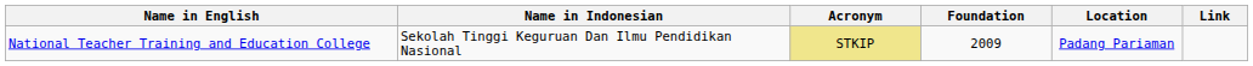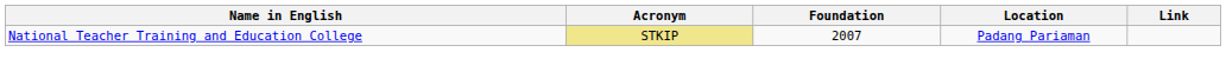- column: Name in Indonesian | Sekolah Tinggi Keguruan Dan Ilmu Pendidikan Nasional
National Teacher Training and Education College | Foundation: 2009 -> 2007
